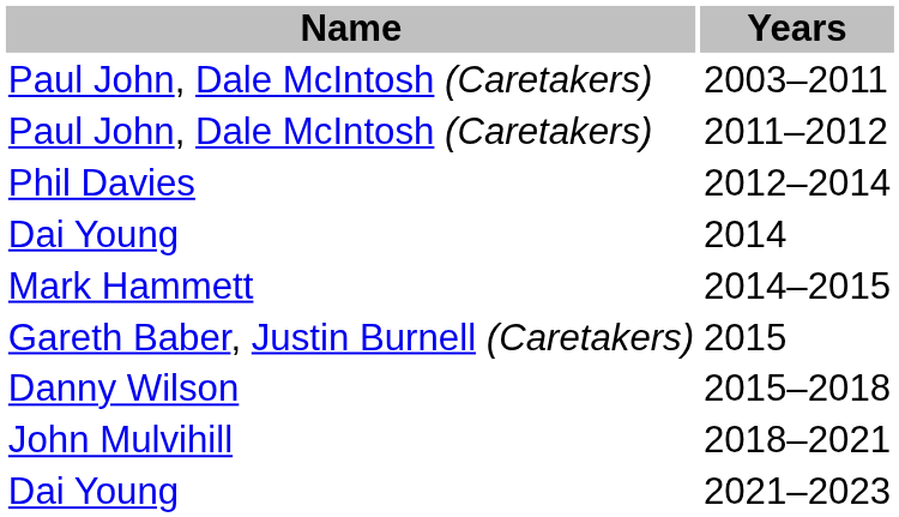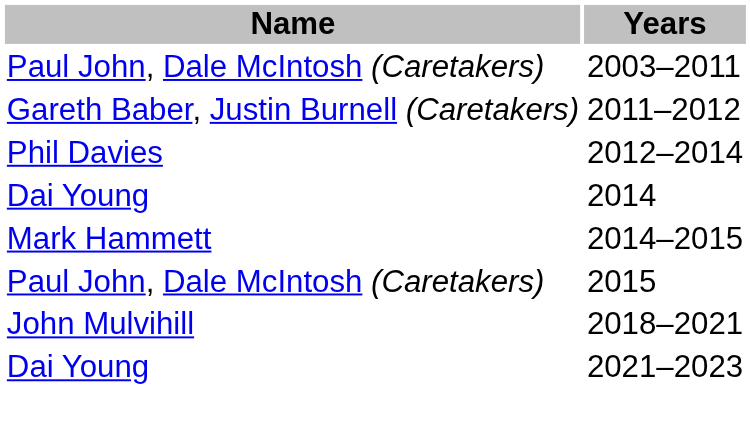2011–2012 | Name: Paul John, Dale McIntosh (Caretakers) -> Gareth Baber, Justin Burnell (Caretakers)
2015 | Name: Gareth Baber, Justin Burnell (Caretakers) -> Paul John, Dale McIntosh (Caretakers)
- row: Danny Wilson | 2015–2018
